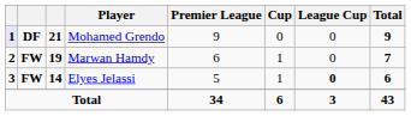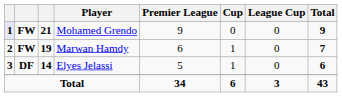Mohamed Grendo | column 2: DF -> FW
Elyes Jelassi | column 2: FW -> DF
Elyes Jelassi | League Cup: bold -> normal
